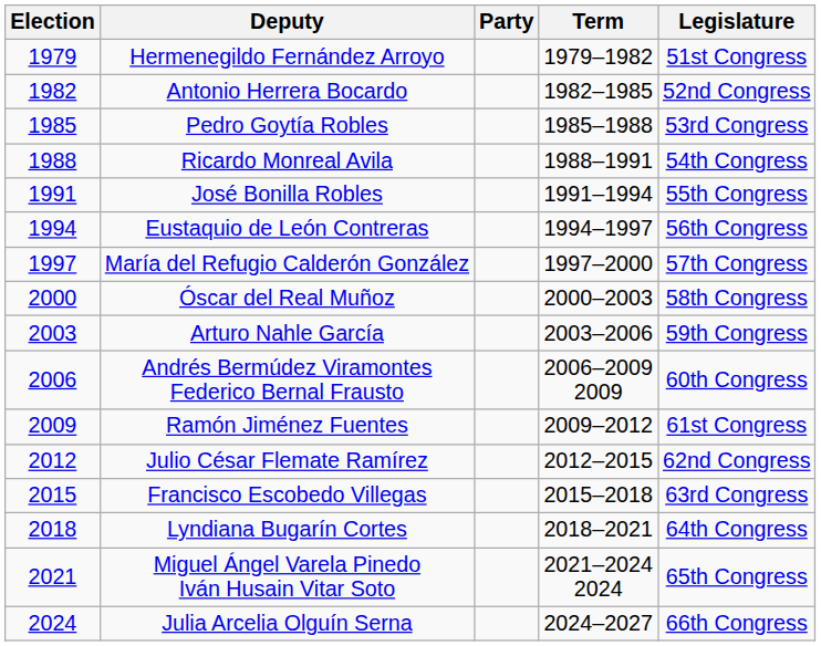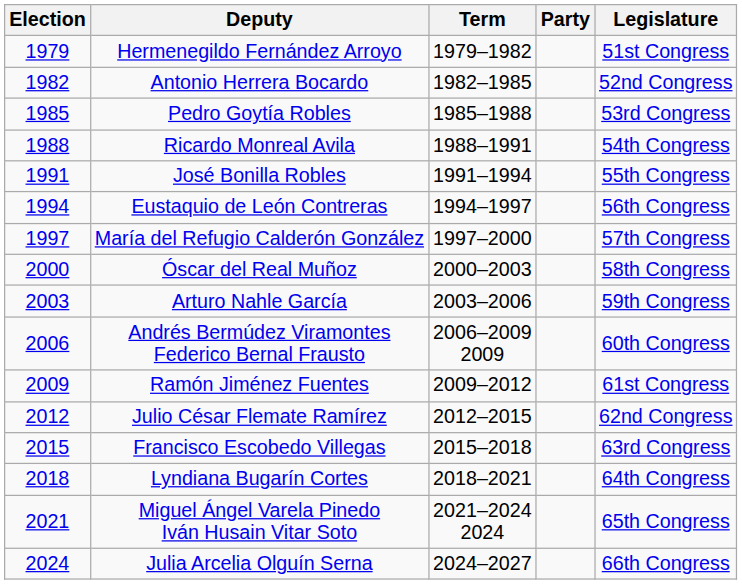columns swapped: Party <-> Term
